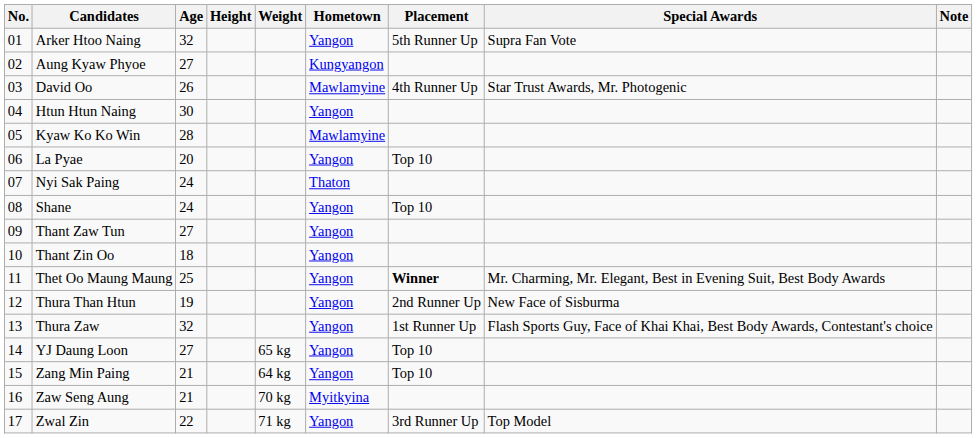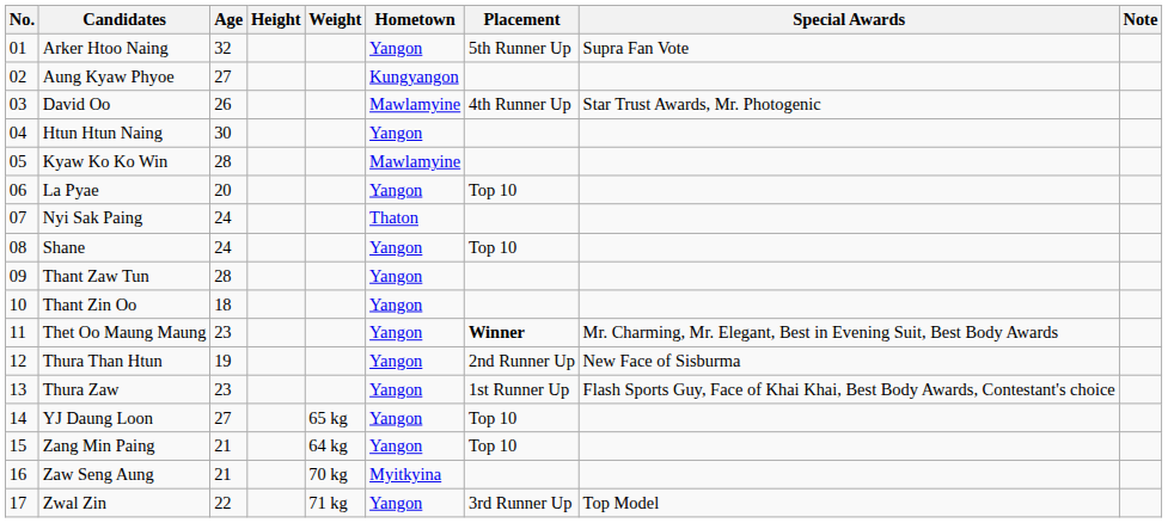Thant Zaw Tun | Age: 27 -> 28
Thet Oo Maung Maung | Age: 25 -> 23
Thura Zaw | Age: 32 -> 23
